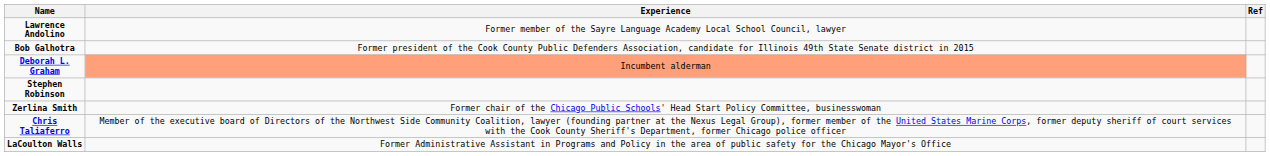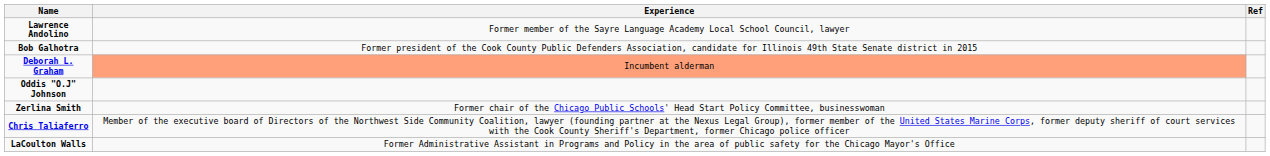+ row: Oddis "O.J" Johnson
- row: Stephen Robinson
